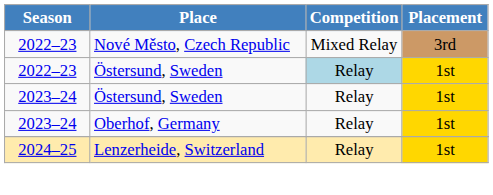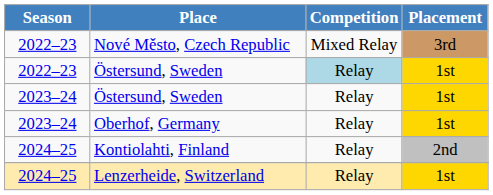+ row: 2024–25 | Kontiolahti, Finland | Relay | 2nd
